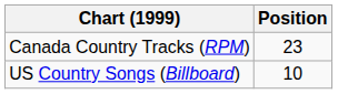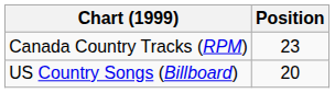US Country Songs (Billboard) | Position: 10 -> 20
